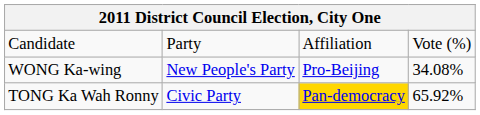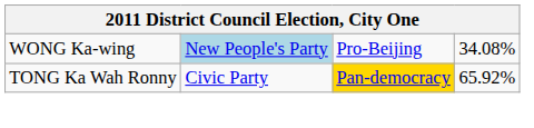- row: Candidate | Party | Affiliation | Vote (%)
WONG Ka-wing | column 2: no background -> lightblue background
